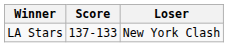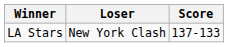columns swapped: Loser <-> Score
